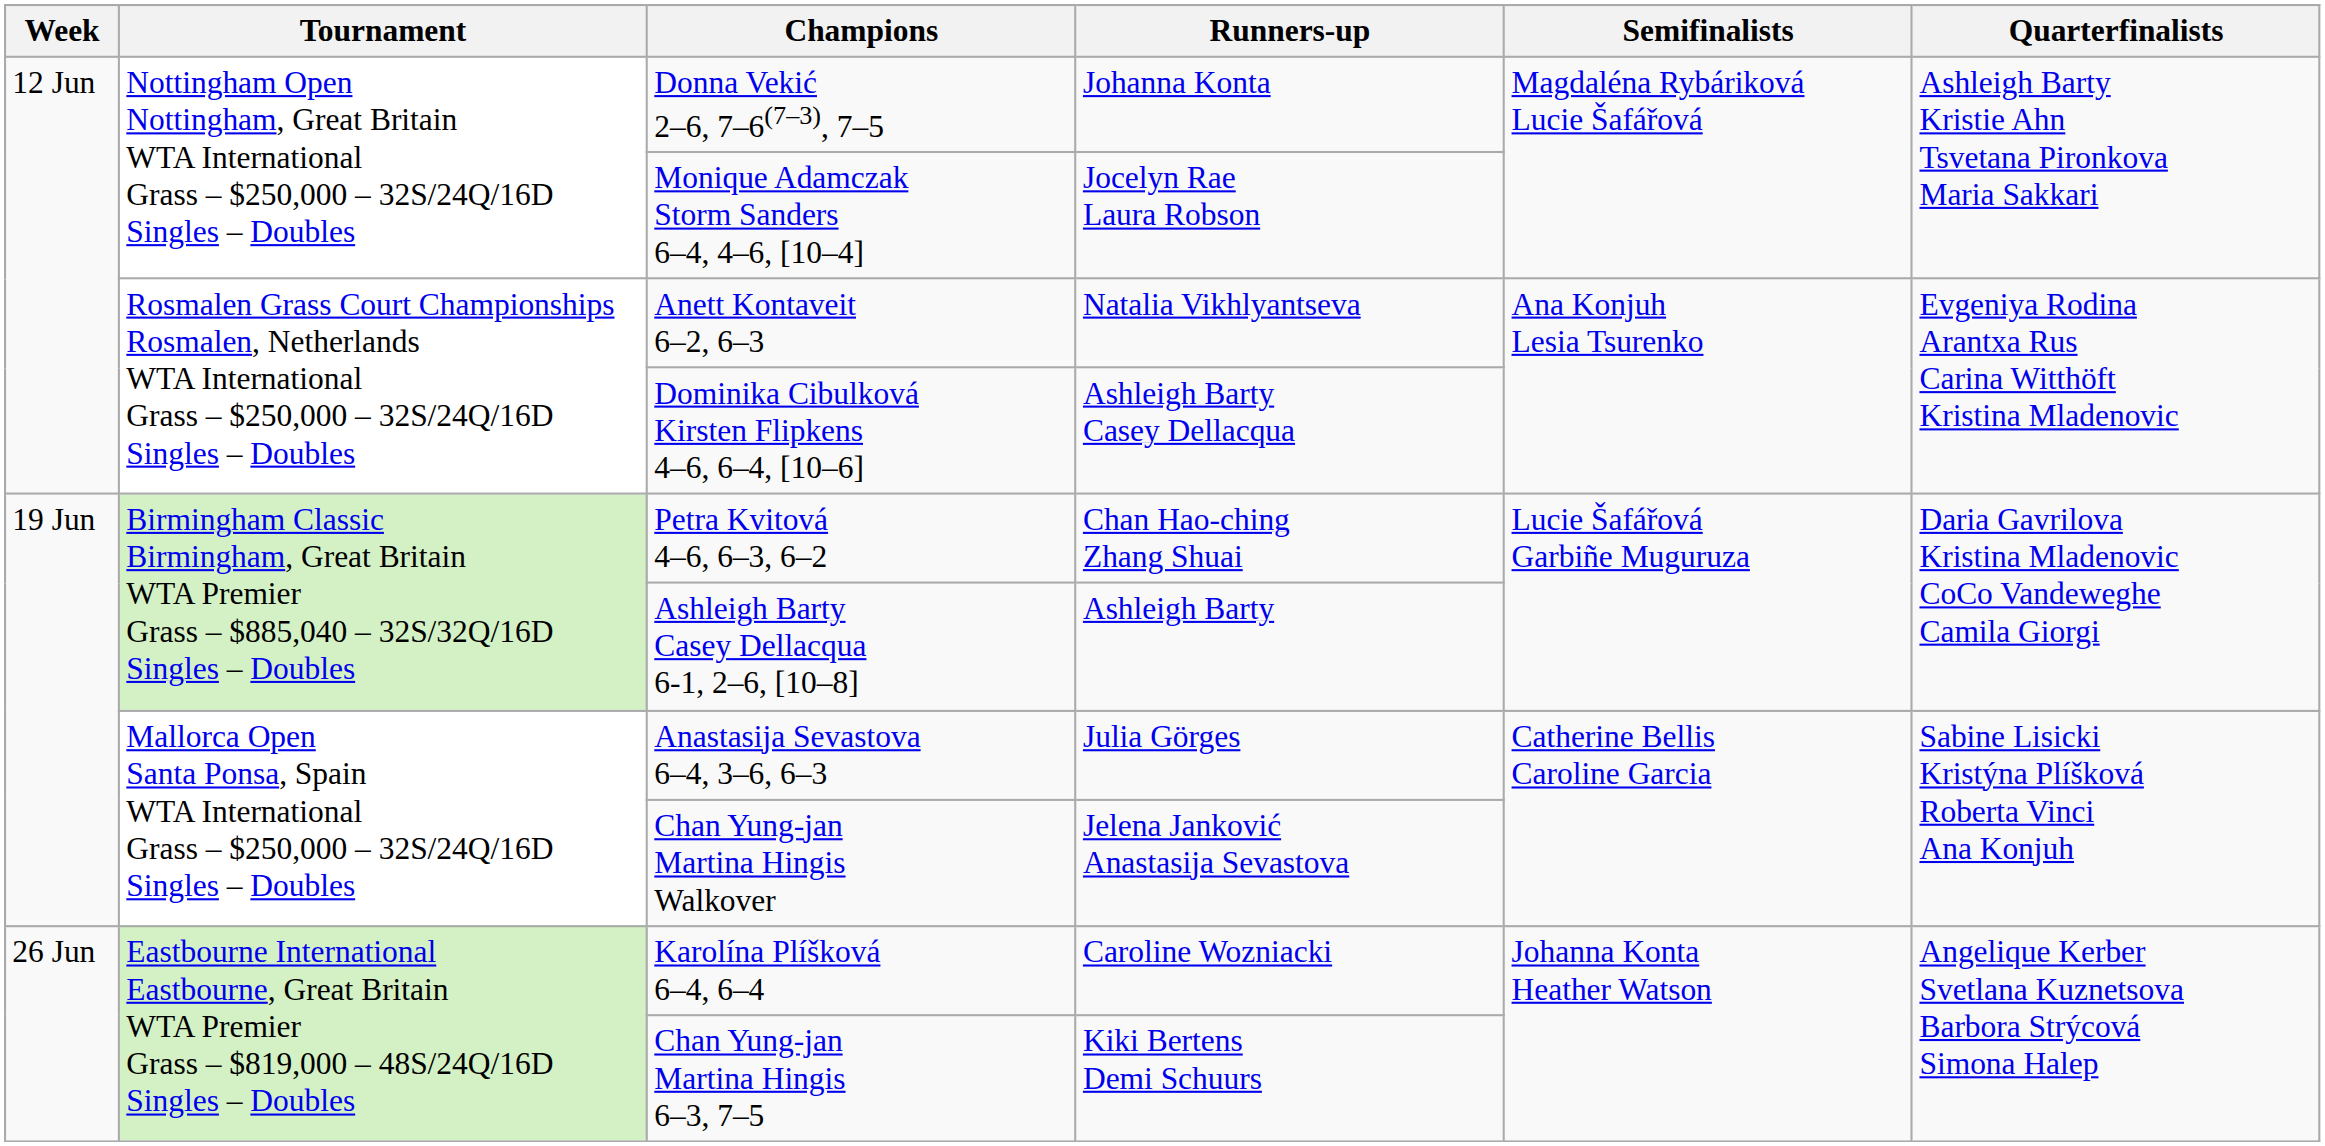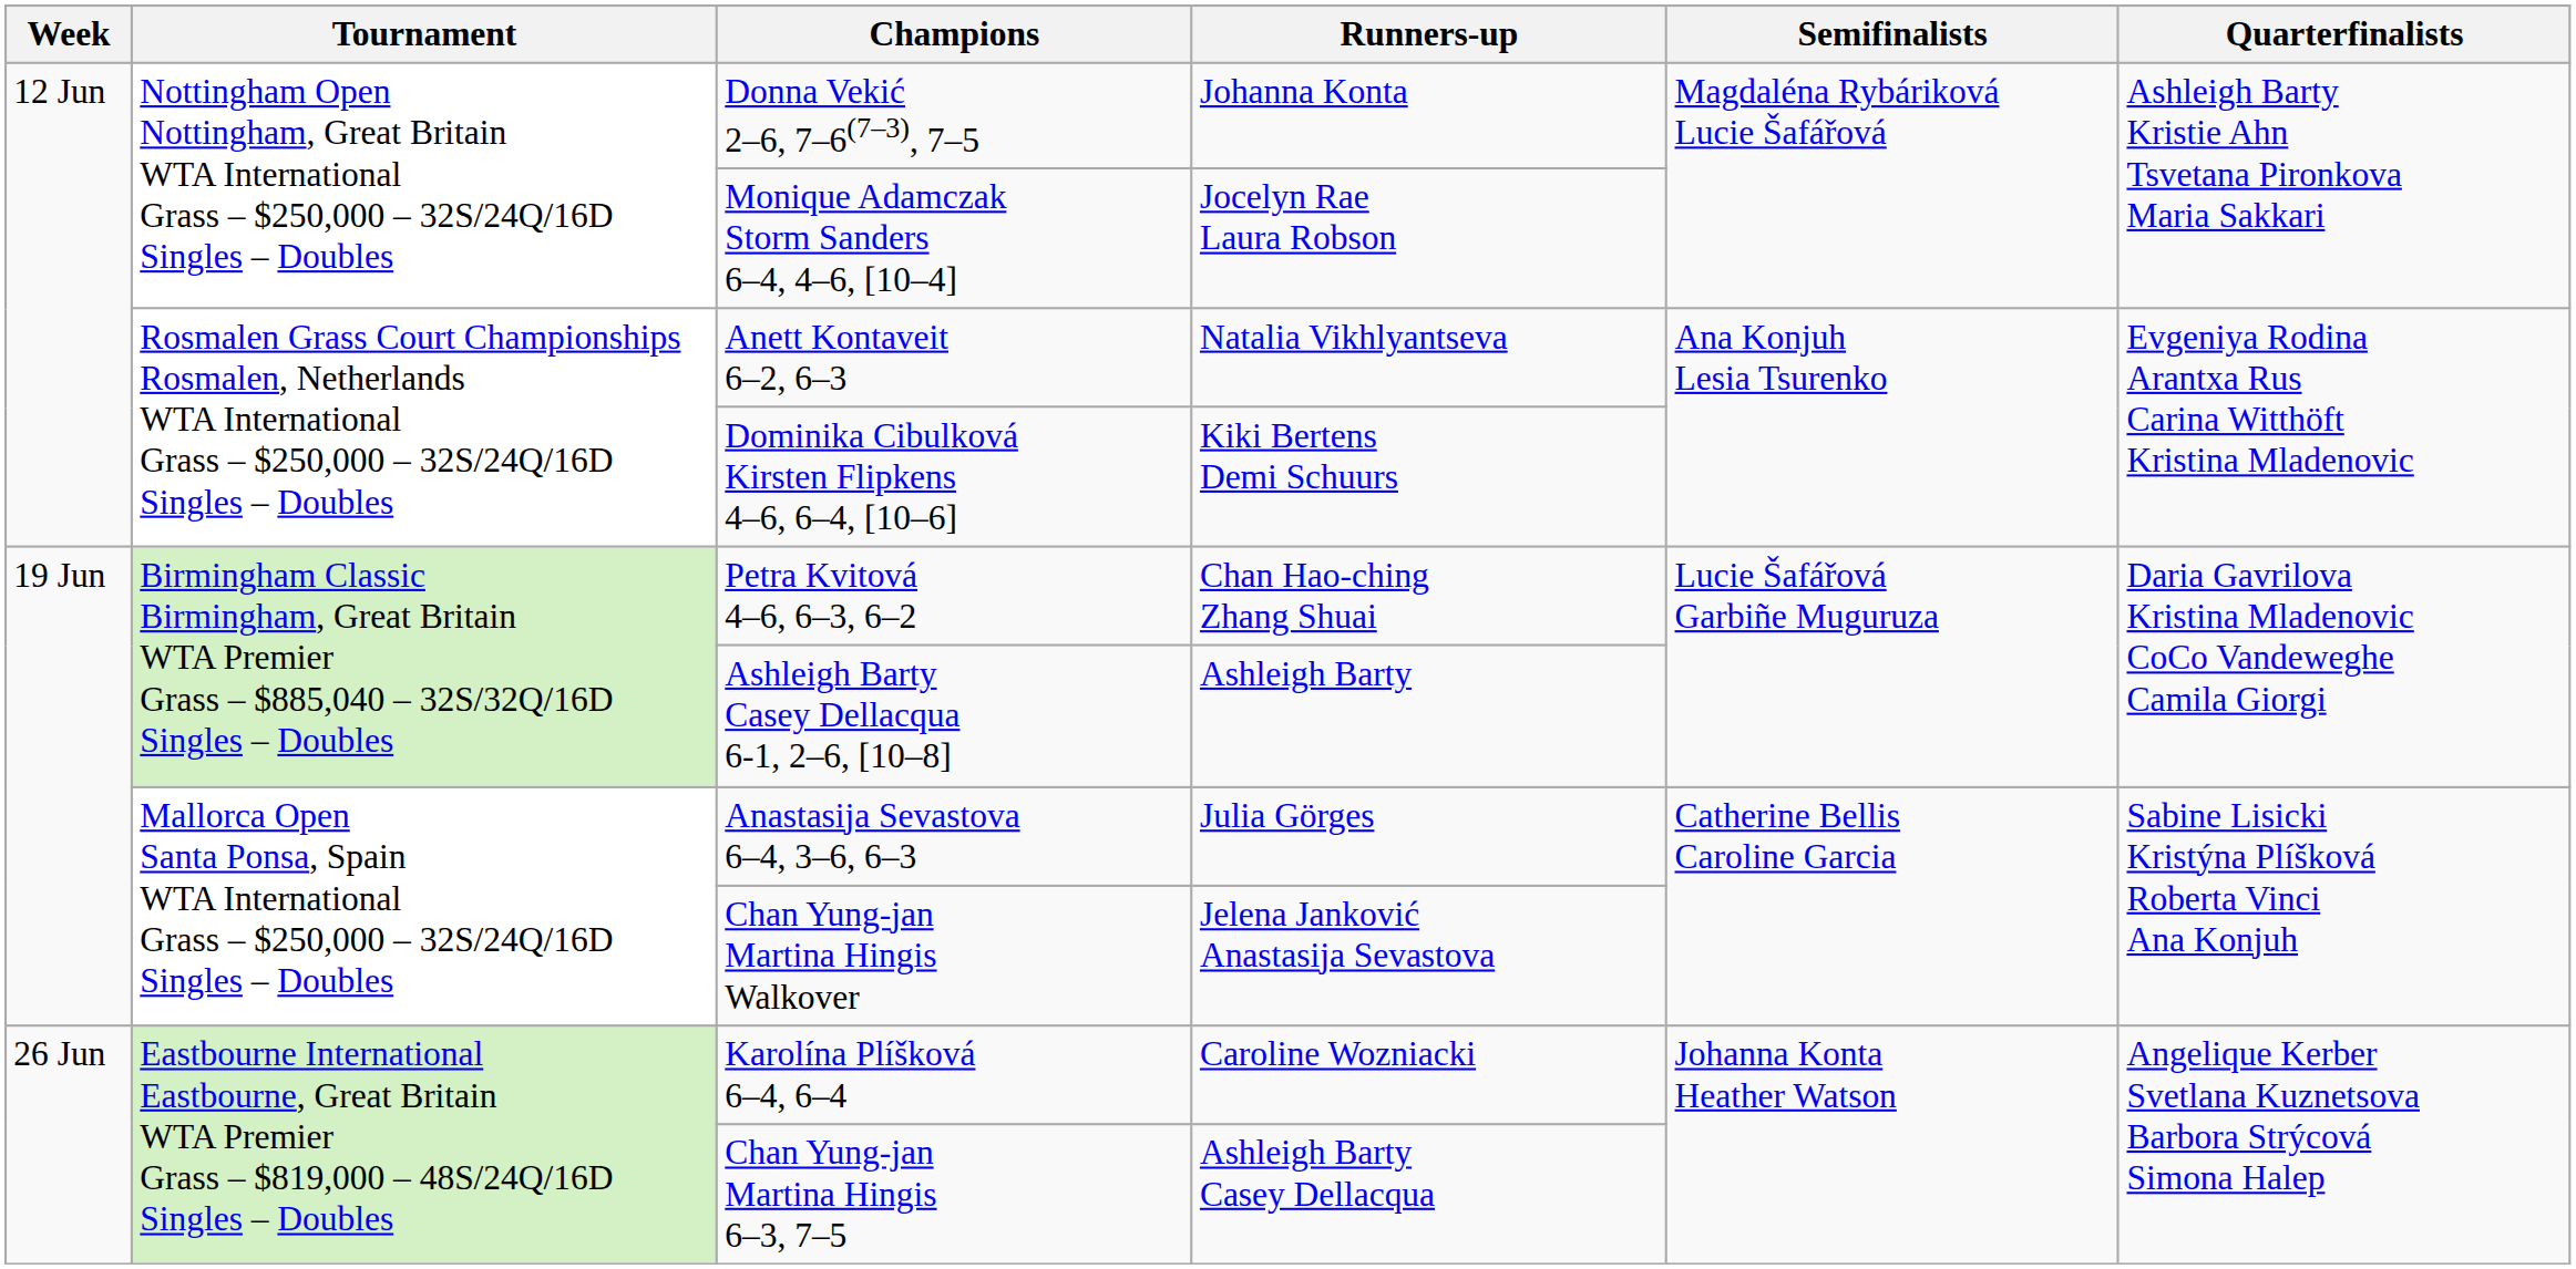Dominika Cibulková Kirsten Flipkens 4–6, 6–4, [10–6] | Runners-up: Ashleigh Barty Casey Dellacqua -> Kiki Bertens Demi Schuurs
Chan Yung-jan Martina Hingis 6–3, 7–5 | Runners-up: Kiki Bertens Demi Schuurs -> Ashleigh Barty Casey Dellacqua
